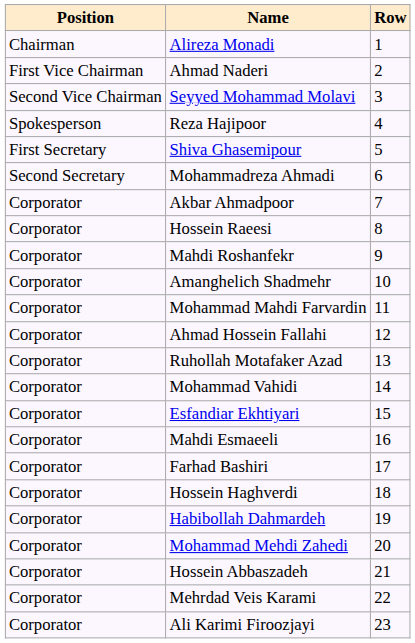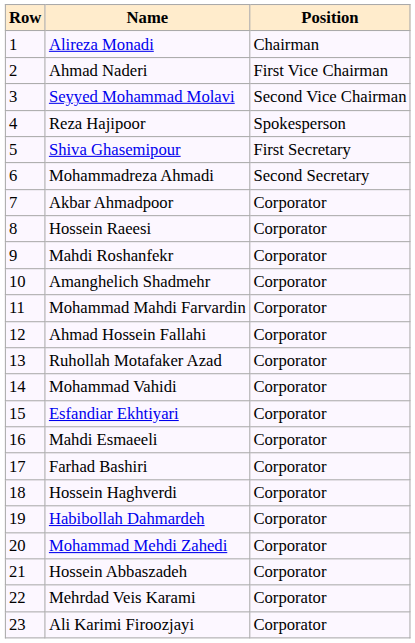columns swapped: Row <-> Position
